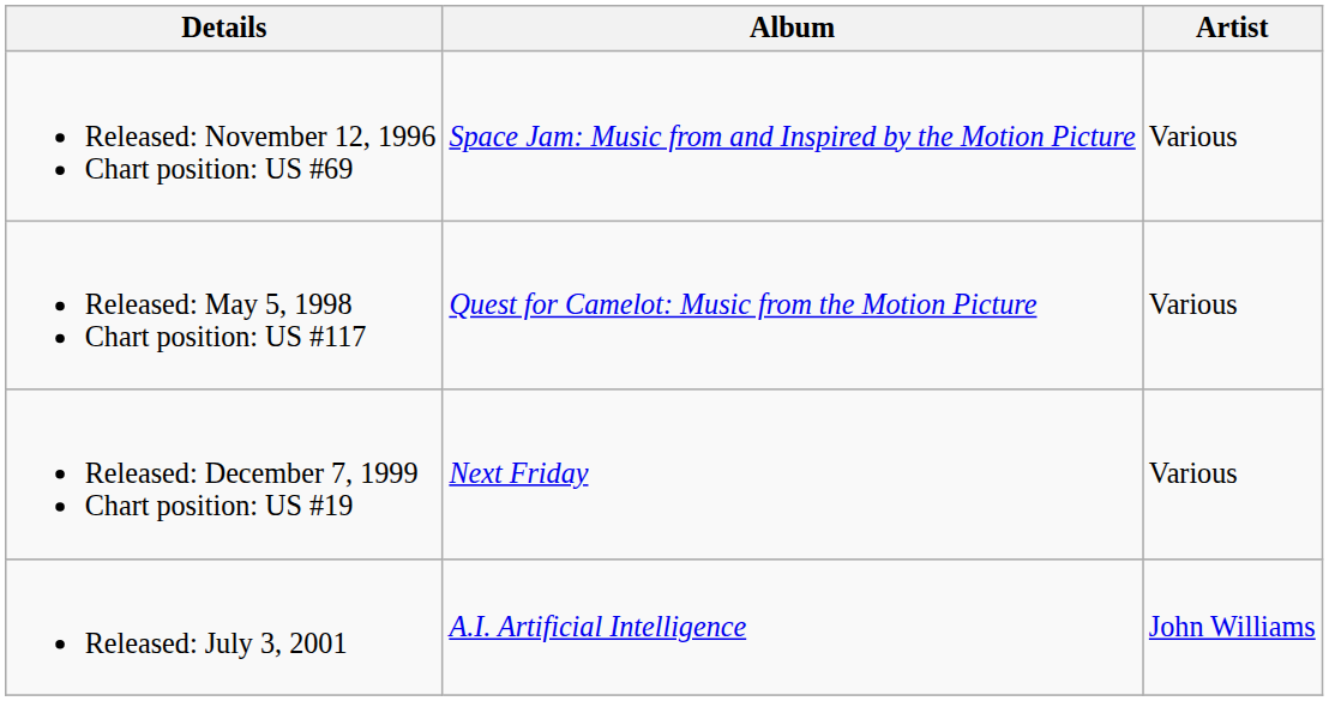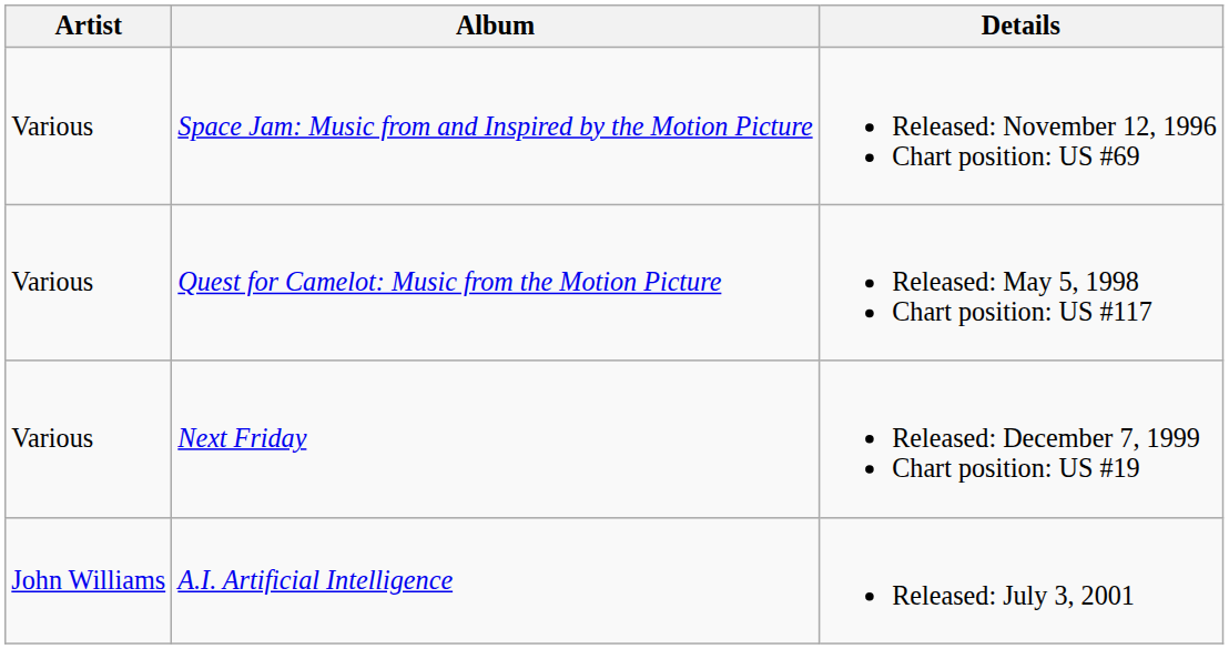columns swapped: Artist <-> Details
